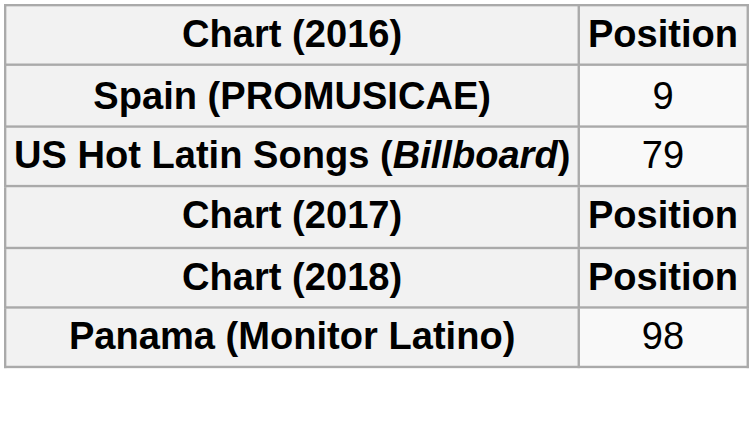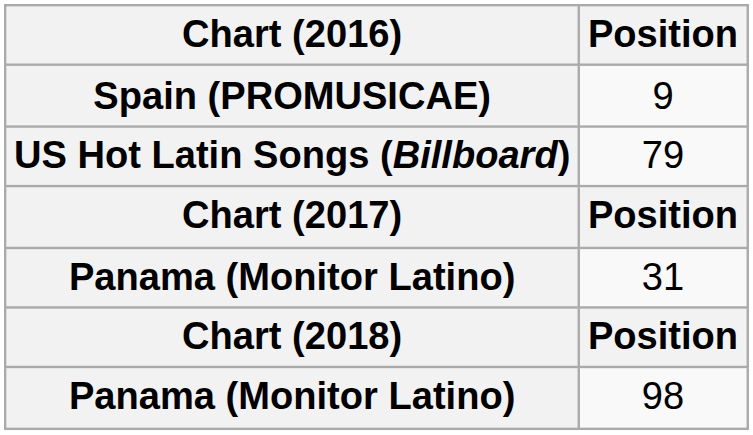+ row: Panama (Monitor Latino) | 31
